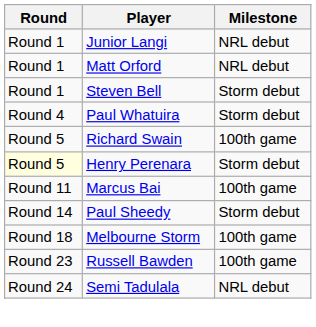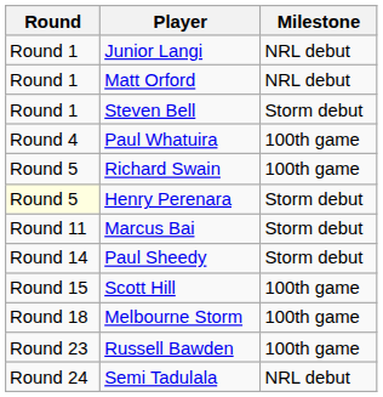Paul Whatuira | Milestone: Storm debut -> 100th game
Marcus Bai | Milestone: 100th game -> Storm debut
+ row: Round 15 | Scott Hill | 100th game
